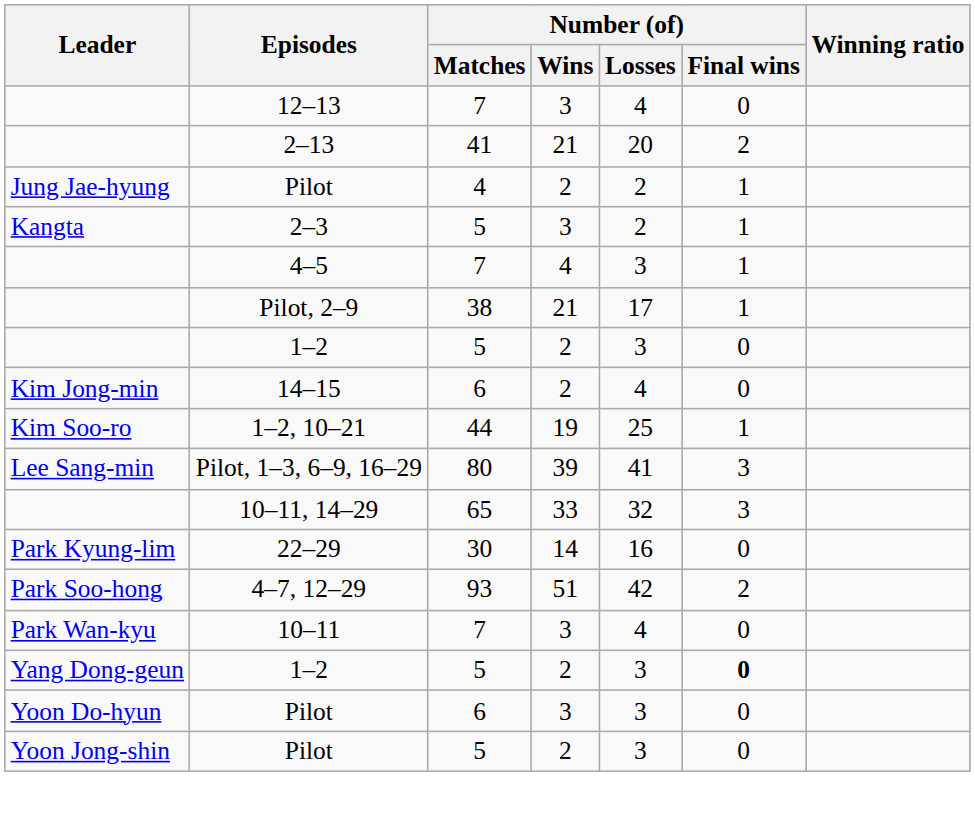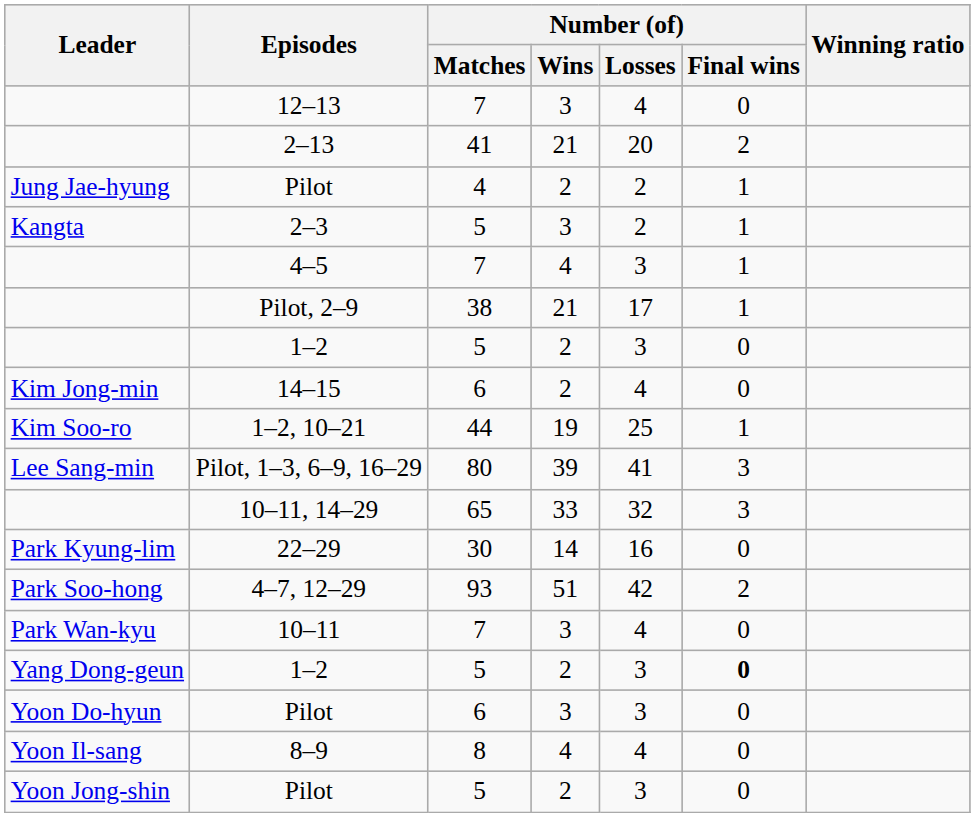+ row: Yoon Il-sang | 8–9 | 8 | 4 | 4 | 0
